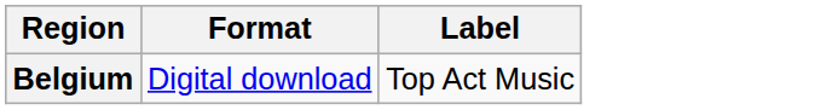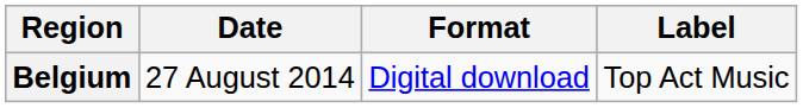+ column: Date | 27 August 2014
